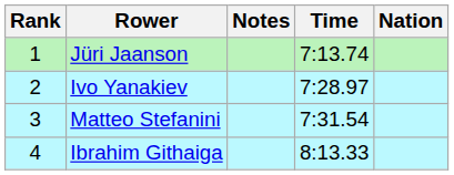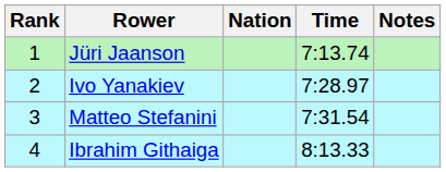columns swapped: Nation <-> Notes
